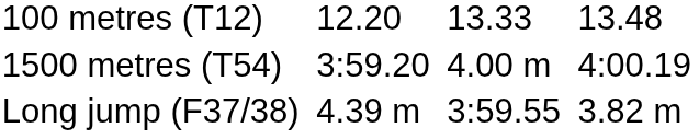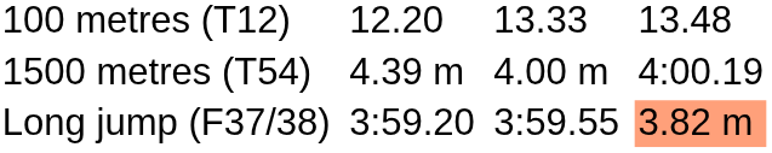1500 metres (T54) | column 3: 3:59.20 -> 4.39 m
Long jump (F37/38) | column 3: 4.39 m -> 3:59.20
Long jump (F37/38) | column 7: no background -> lightsalmon background
